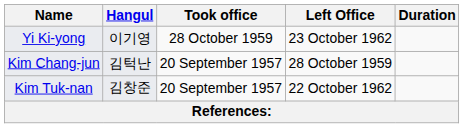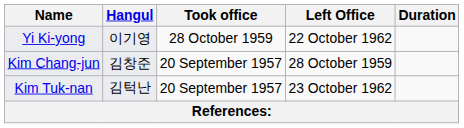Yi Ki-yong | Left Office: 23 October 1962 -> 22 October 1962
Kim Chang-jun | Hangul: 김턱난 -> 김창준
Kim Tuk-nan | Hangul: 김창준 -> 김턱난
Kim Tuk-nan | Left Office: 22 October 1962 -> 23 October 1962
